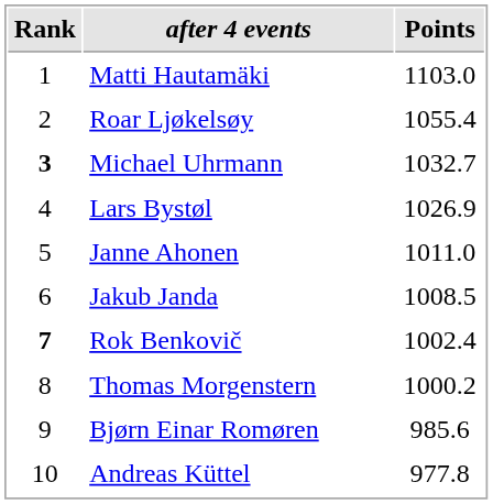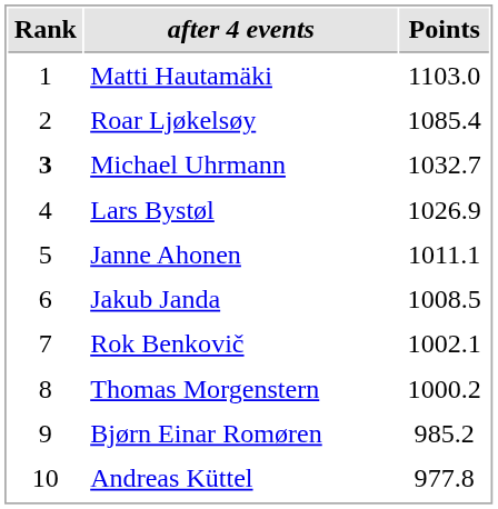Roar Ljøkelsøy | Points: 1055.4 -> 1085.4
Janne Ahonen | Points: 1011.0 -> 1011.1
Rok Benkovič | Rank: bold -> normal
Rok Benkovič | Points: 1002.4 -> 1002.1
Bjørn Einar Romøren | Points: 985.6 -> 985.2
